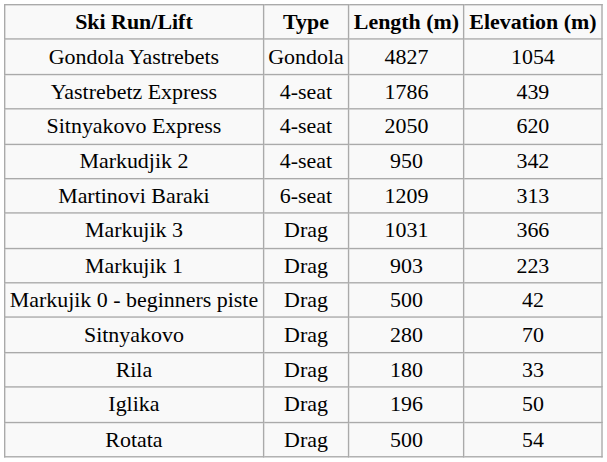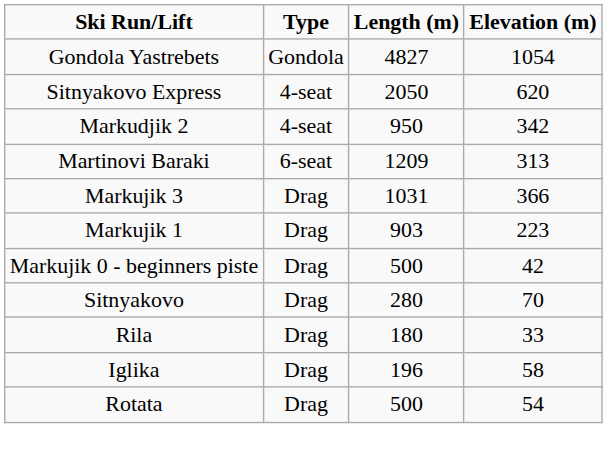- row: Yastrebetz Express | 4-seat | 1786 | 439
Iglika | Elevation (m): 50 -> 58
